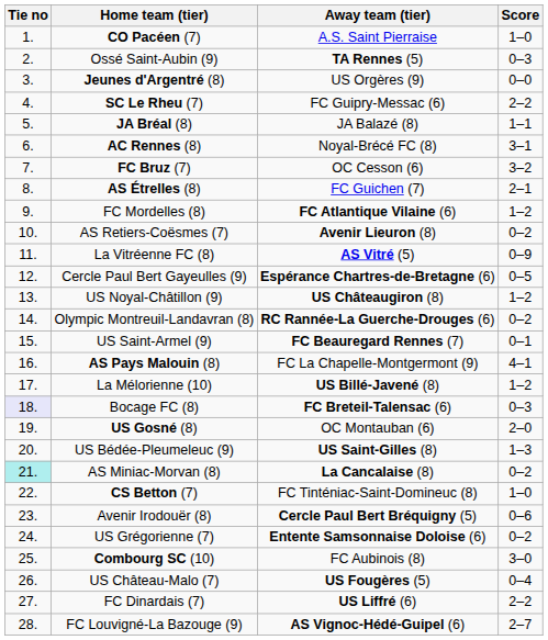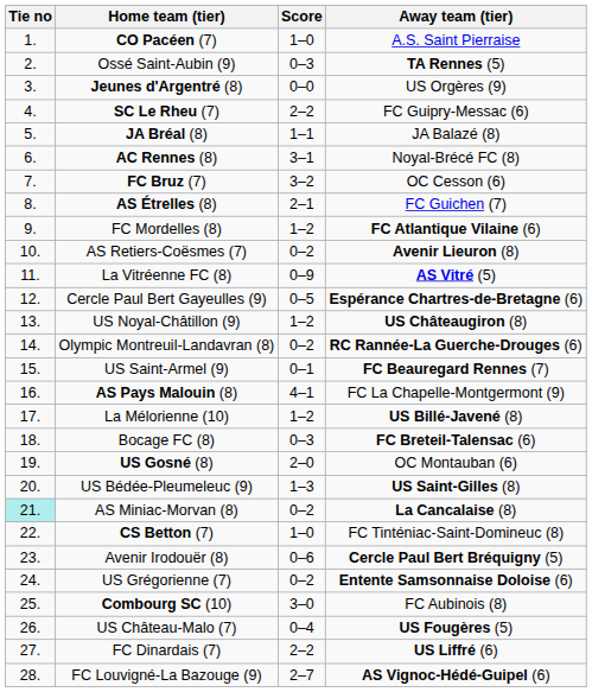columns swapped: Score <-> Away team (tier)
Bocage FC (8) | Tie no: lavender background -> no background
